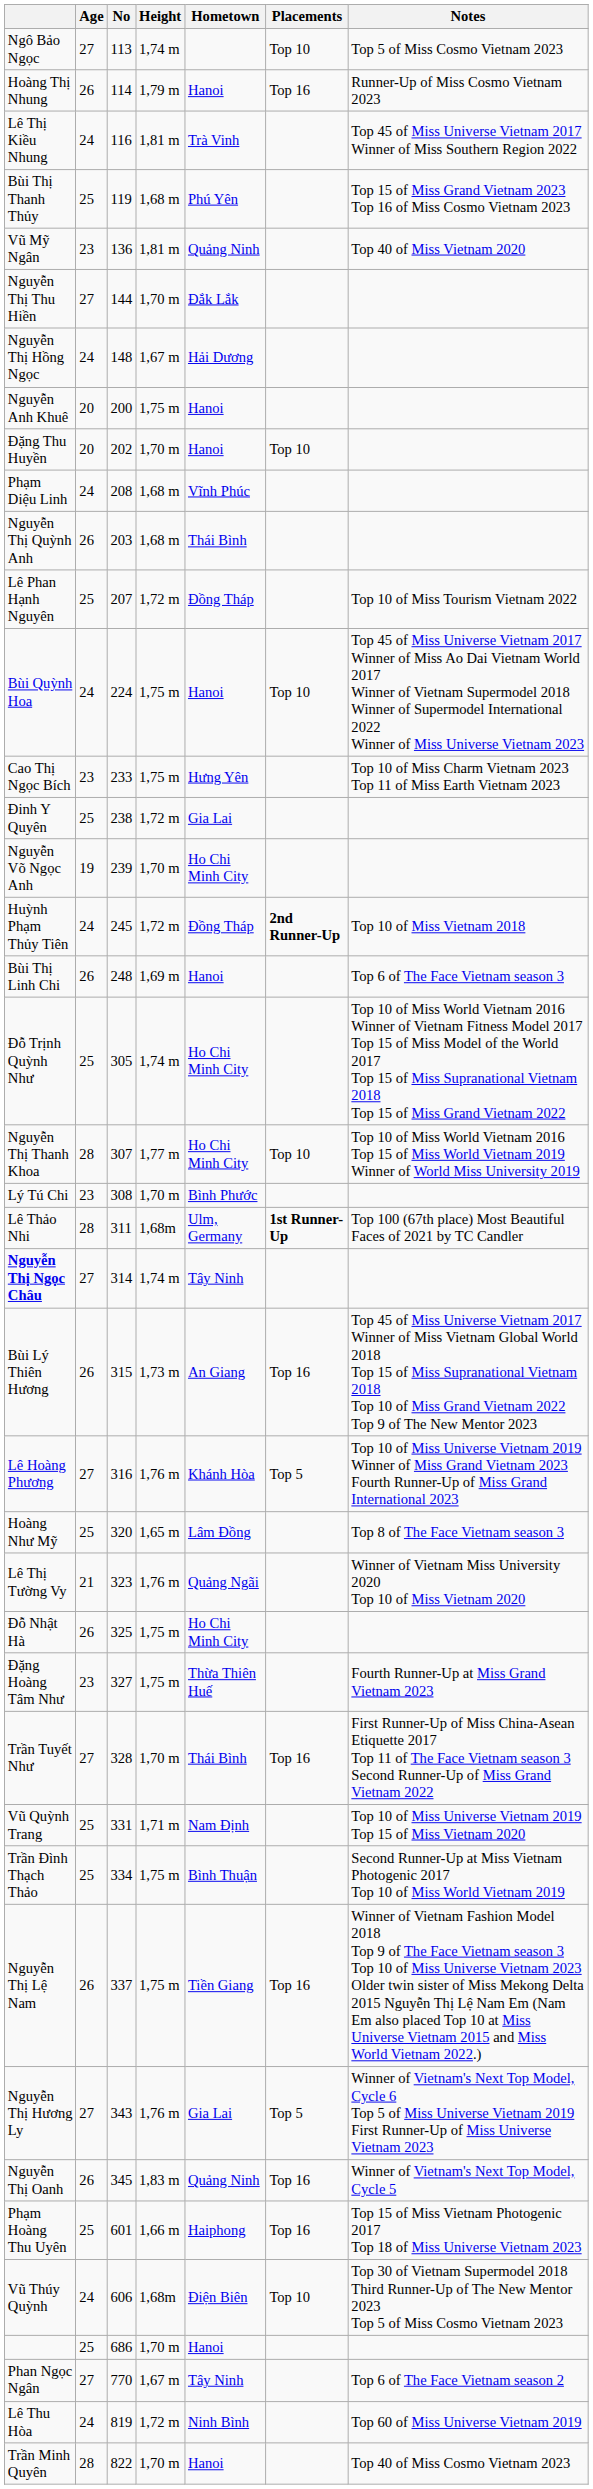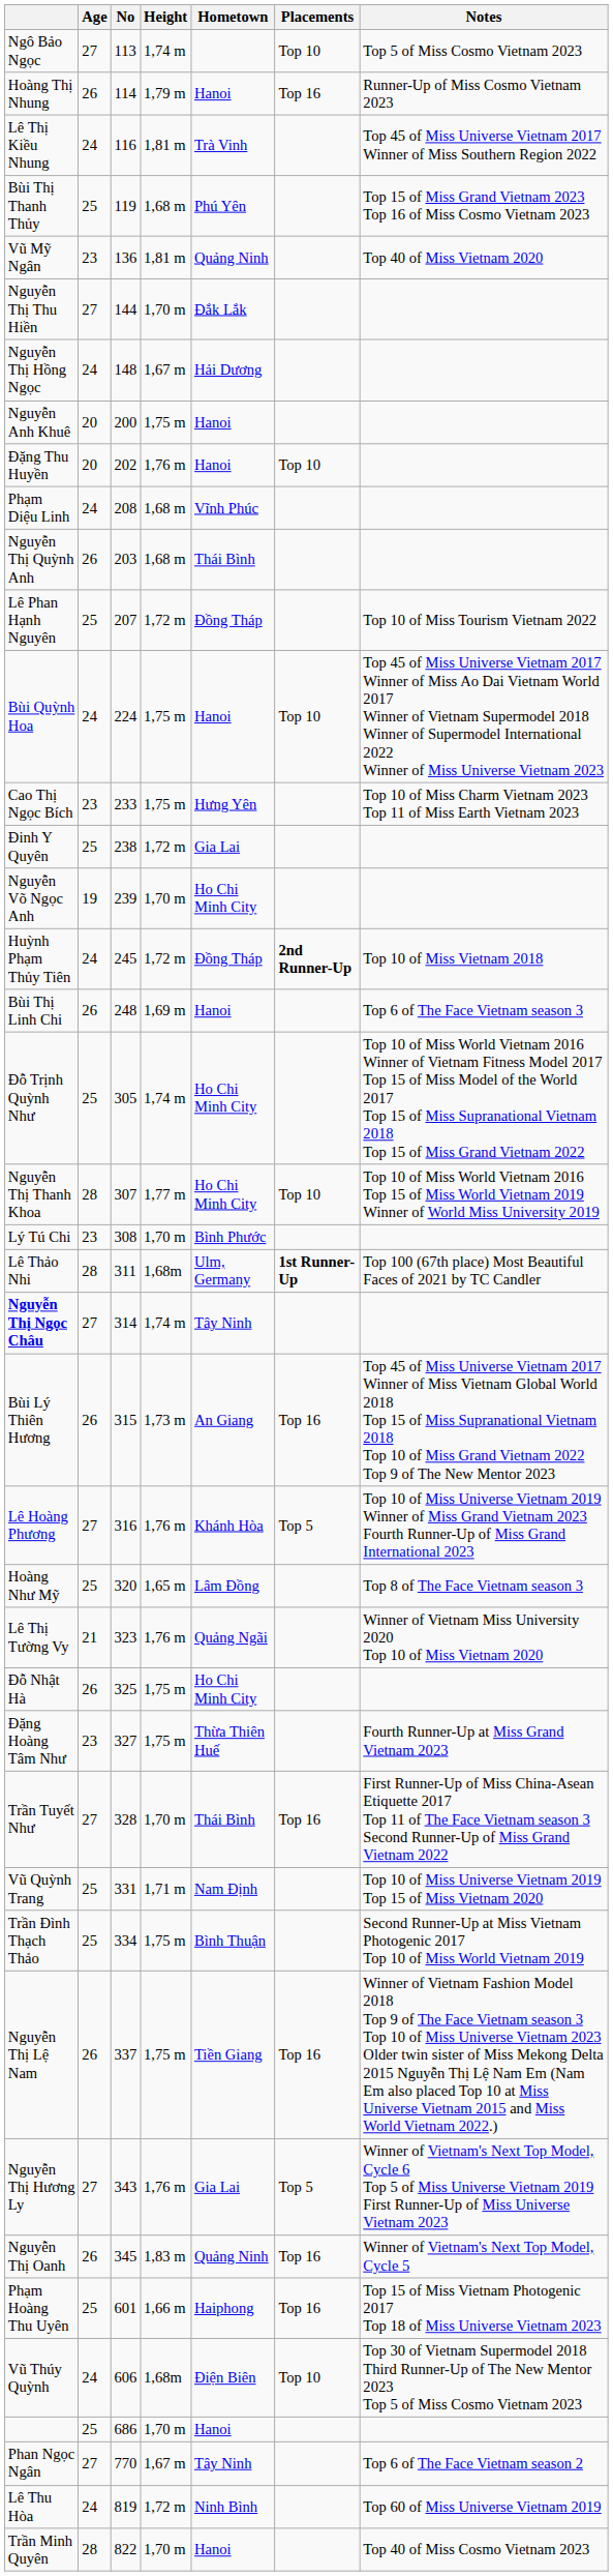Đặng Thu Huyền | Height: 1,70 m -> 1,76 m
